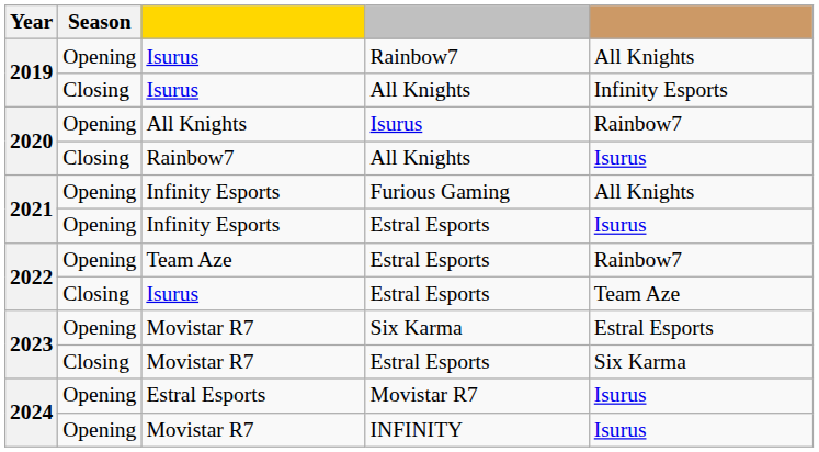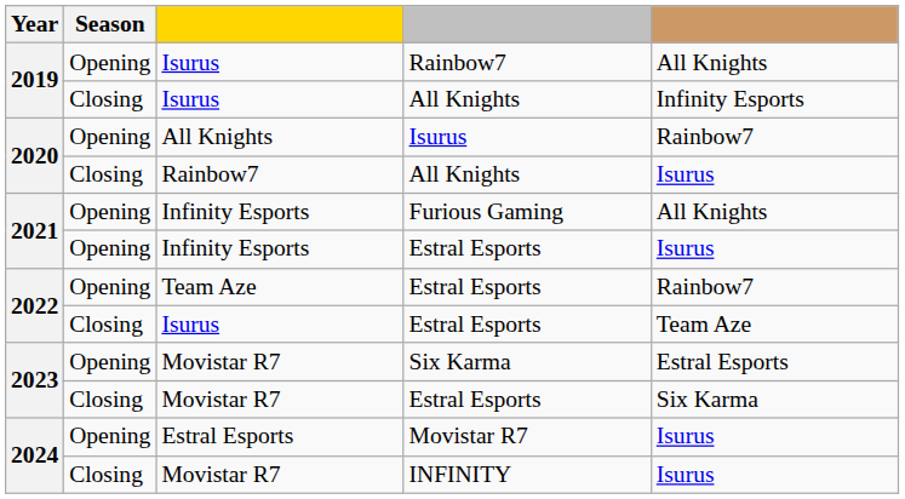INFINITY | Season: Opening -> Closing
